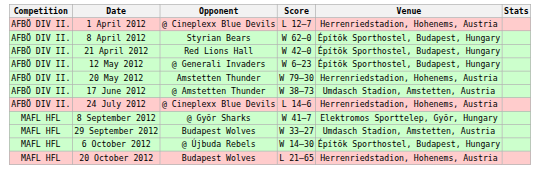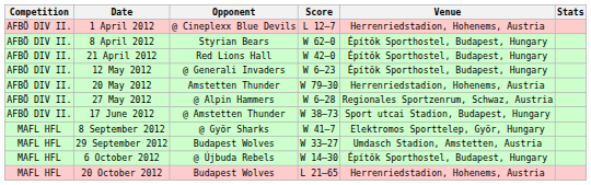+ row: AFBÖ DIV II. | 27 May 2012 | @ Alpin Hammers | W 6–28 | Regionales Sportzenrum, Schwaz, Austria
17 June 2012 | Venue: Umdasch Stadion, Amstetten, Austria -> Sport utcai Stadion, Budapest, Hungary
- row: AFBÖ DIV II. | 24 July 2012 | @ Cineplexx Blue Devils | L 14–6 | Herrenriedstadion, Hohenems, Austria
